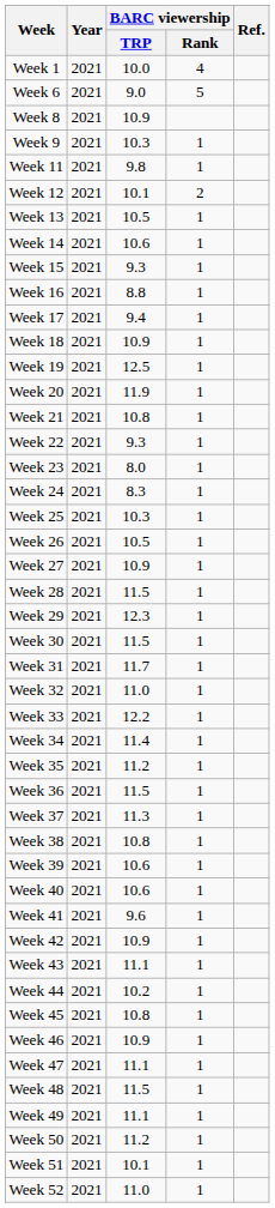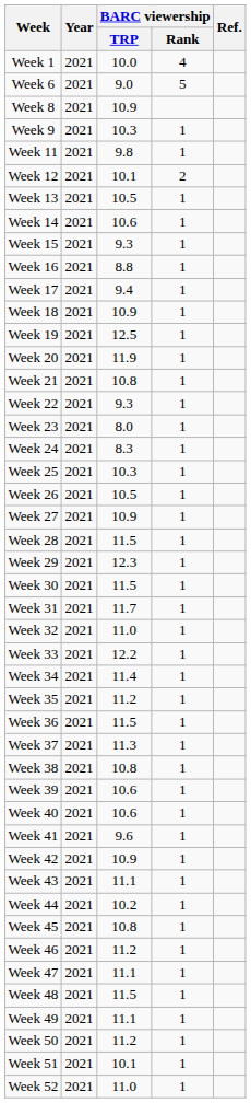Week 46 | BARC viewership / TRP: 10.9 -> 11.2
